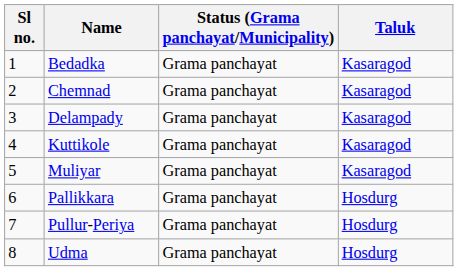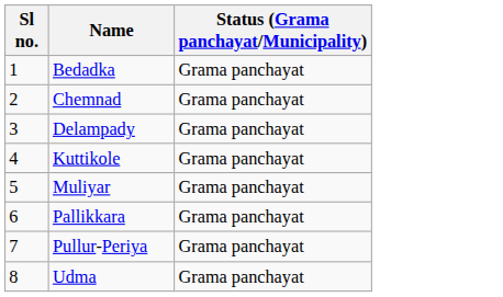- column: Taluk | Kasaragod | Kasaragod | Kasaragod | Kasaragod | Kasaragod | Hosdurg | Hosdurg | Hosdurg
